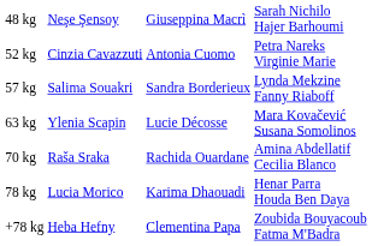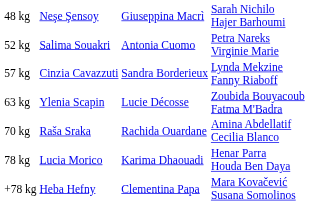52 kg | column 2: Cinzia Cavazzuti -> Salima Souakri
57 kg | column 2: Salima Souakri -> Cinzia Cavazzuti
63 kg | column 4: Mara Kovačević Susana Somolinos -> Zoubida Bouyacoub Fatma M'Badra
+78 kg | column 4: Zoubida Bouyacoub Fatma M'Badra -> Mara Kovačević Susana Somolinos
